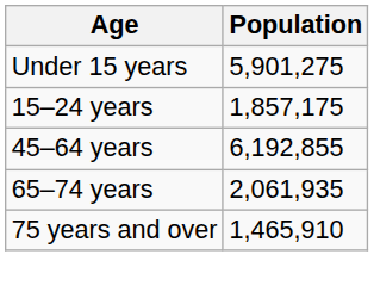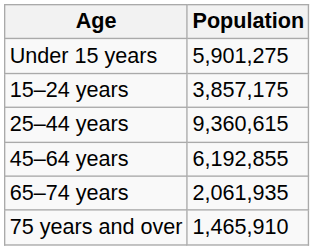15–24 years | Population: 1,857,175 -> 3,857,175
+ row: 25–44 years | 9,360,615
